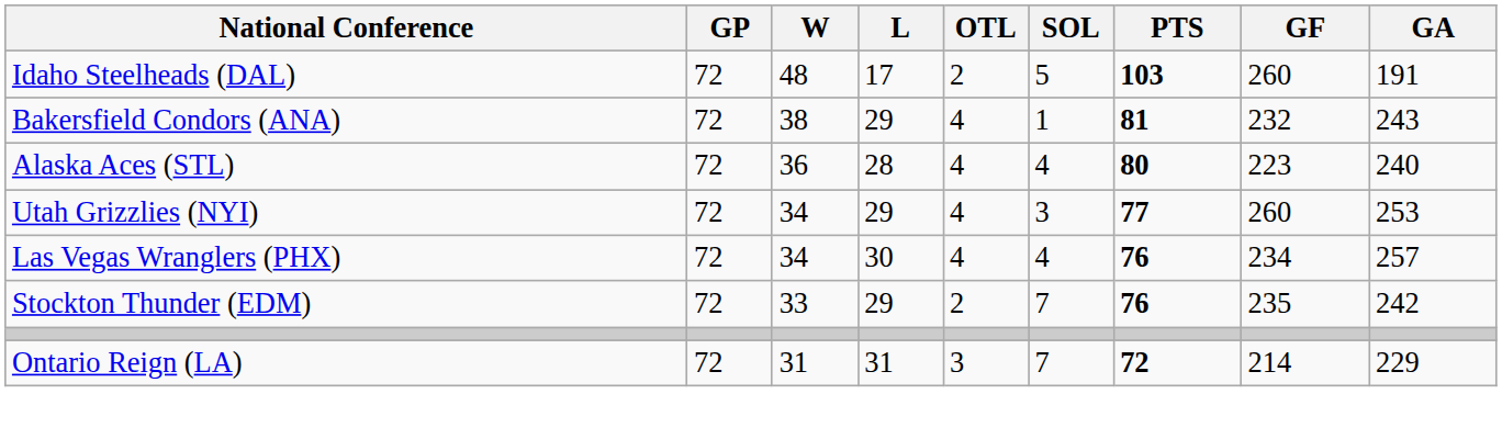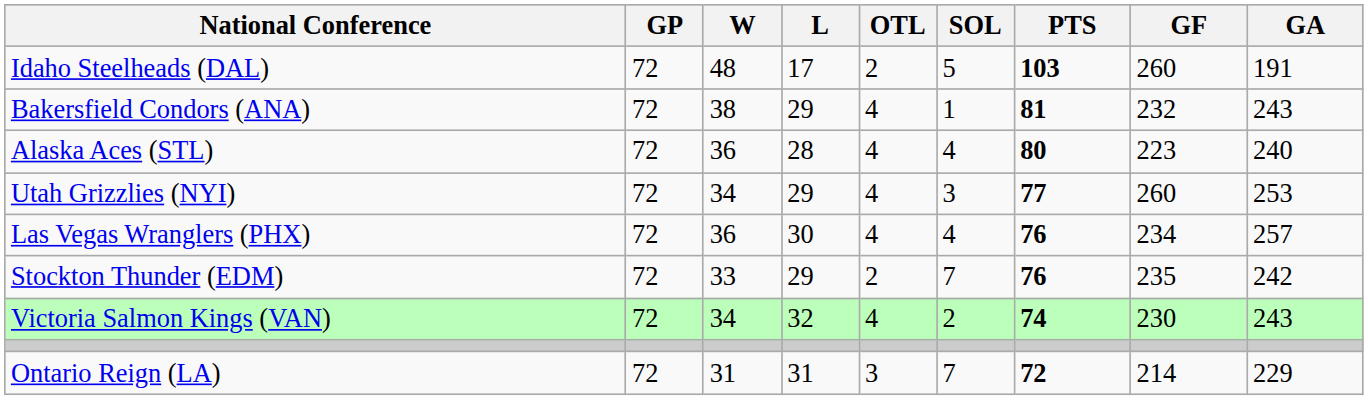Las Vegas Wranglers (PHX) | W: 34 -> 36
+ row: Victoria Salmon Kings (VAN) | 72 | 34 | 32 | 4 | 2 | 74 | 230 | 243
